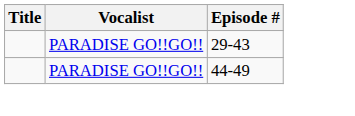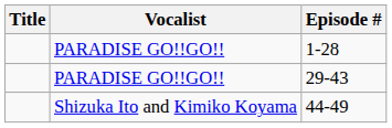+ row: PARADISE GO!!GO!! | 1-28
44-49 | Vocalist: PARADISE GO!!GO!! -> Shizuka Ito and Kimiko Koyama
